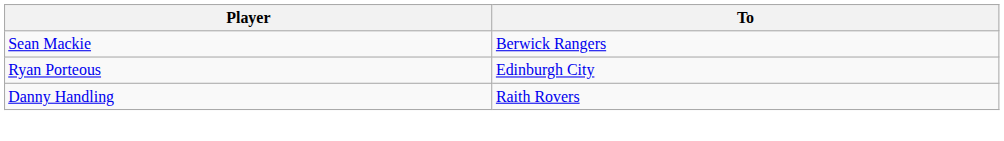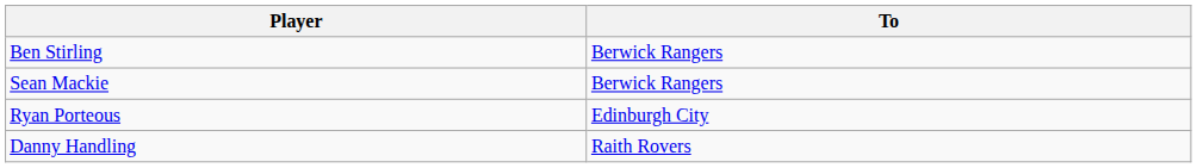+ row: Ben Stirling | Berwick Rangers
